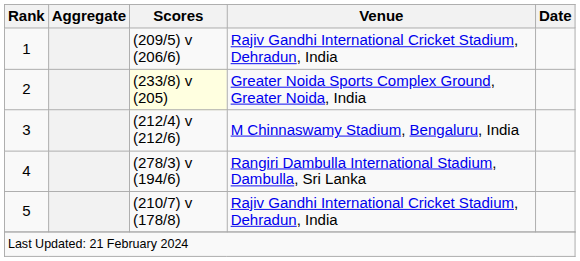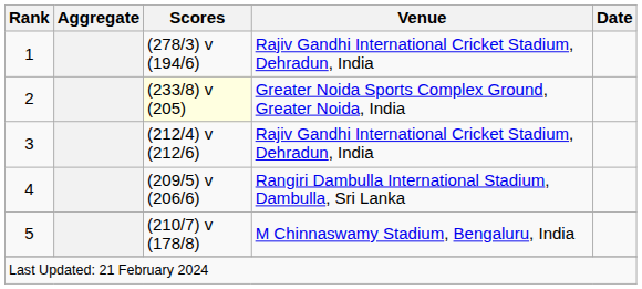1 | Scores: (209/5) v (206/6) -> (278/3) v (194/6)
3 | Venue: M Chinnaswamy Stadium, Bengaluru, India -> Rajiv Gandhi International Cricket Stadium, Dehradun, India
4 | Scores: (278/3) v (194/6) -> (209/5) v (206/6)
5 | Venue: Rajiv Gandhi International Cricket Stadium, Dehradun, India -> M Chinnaswamy Stadium, Bengaluru, India
